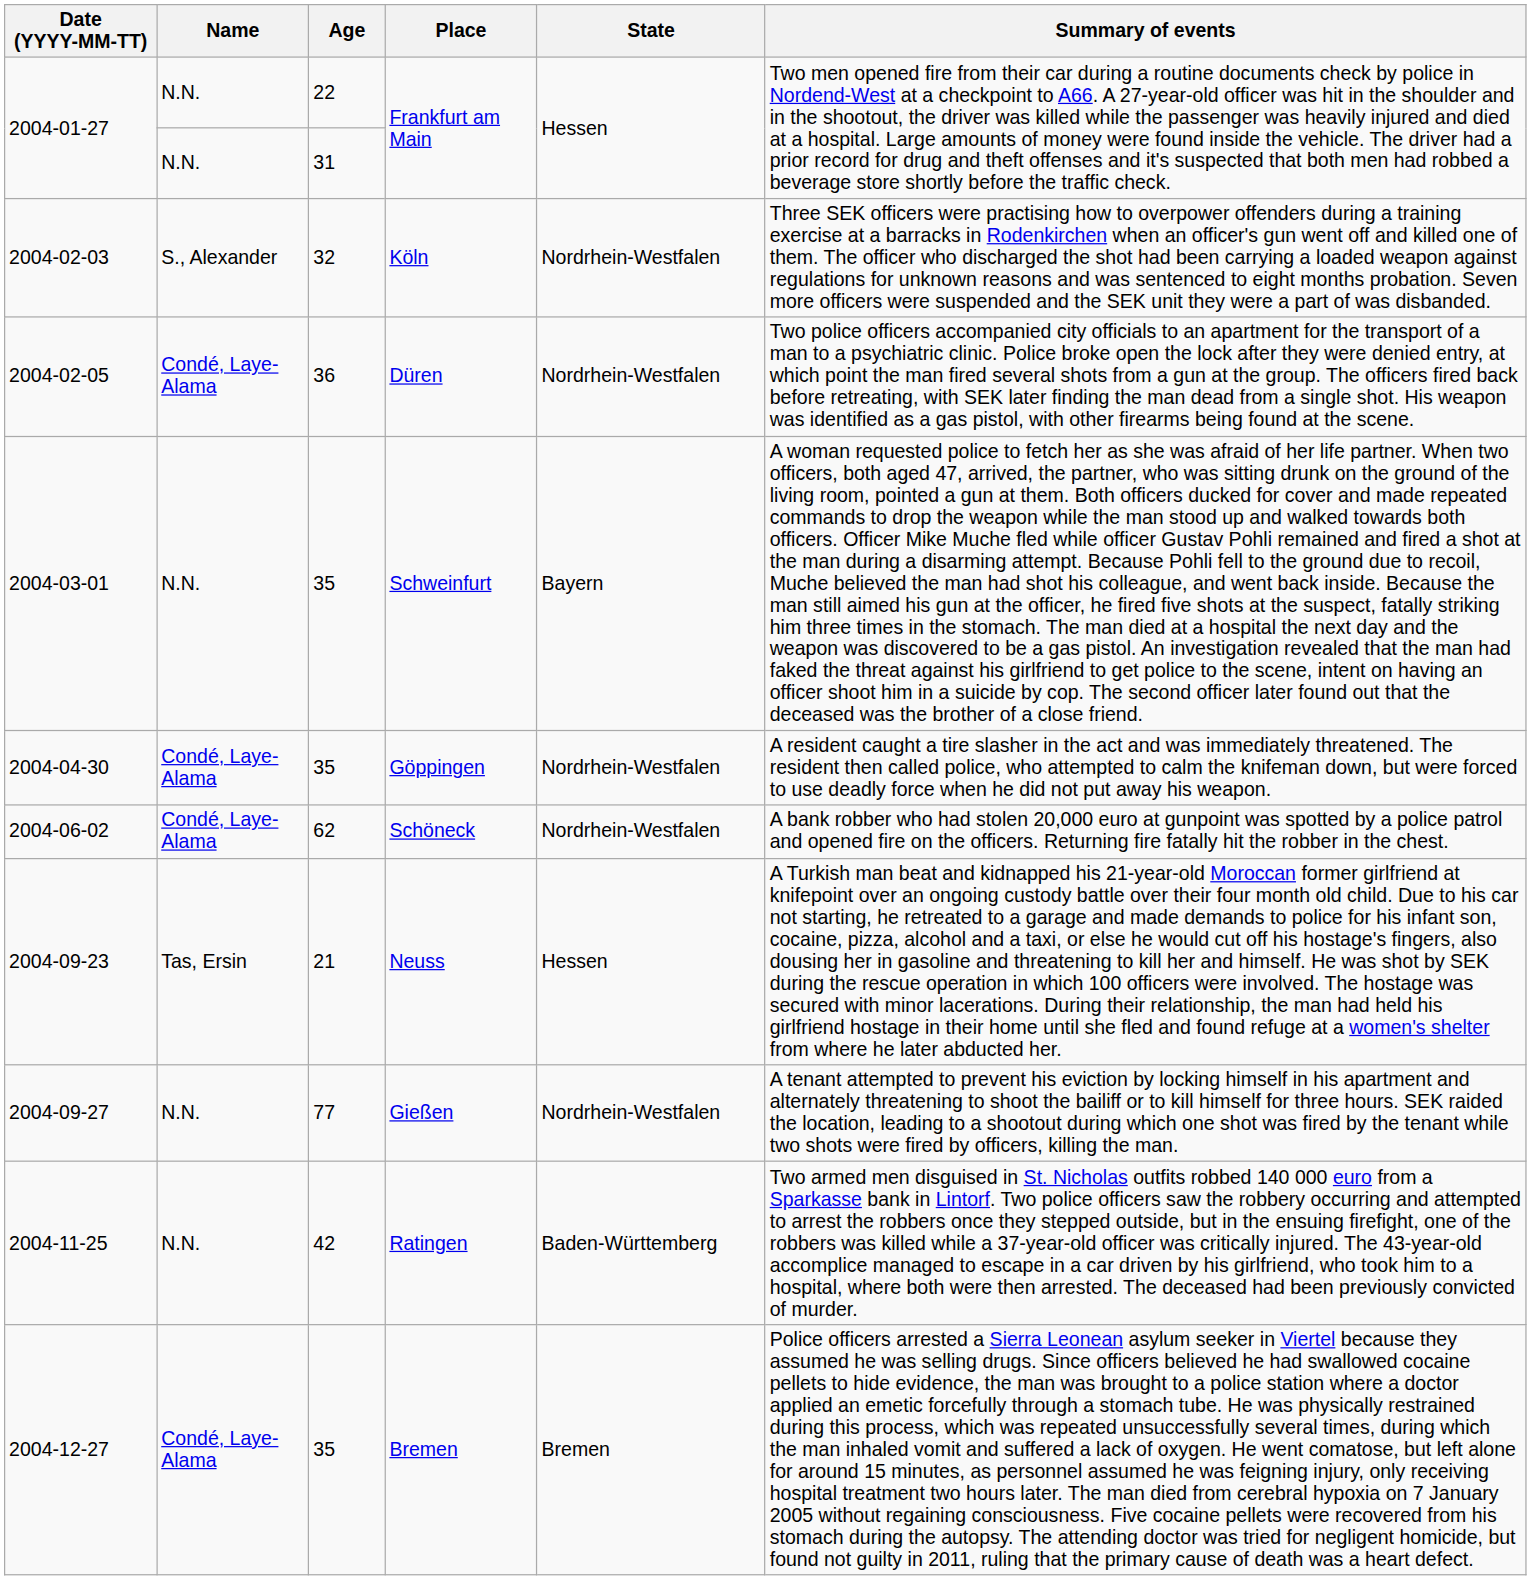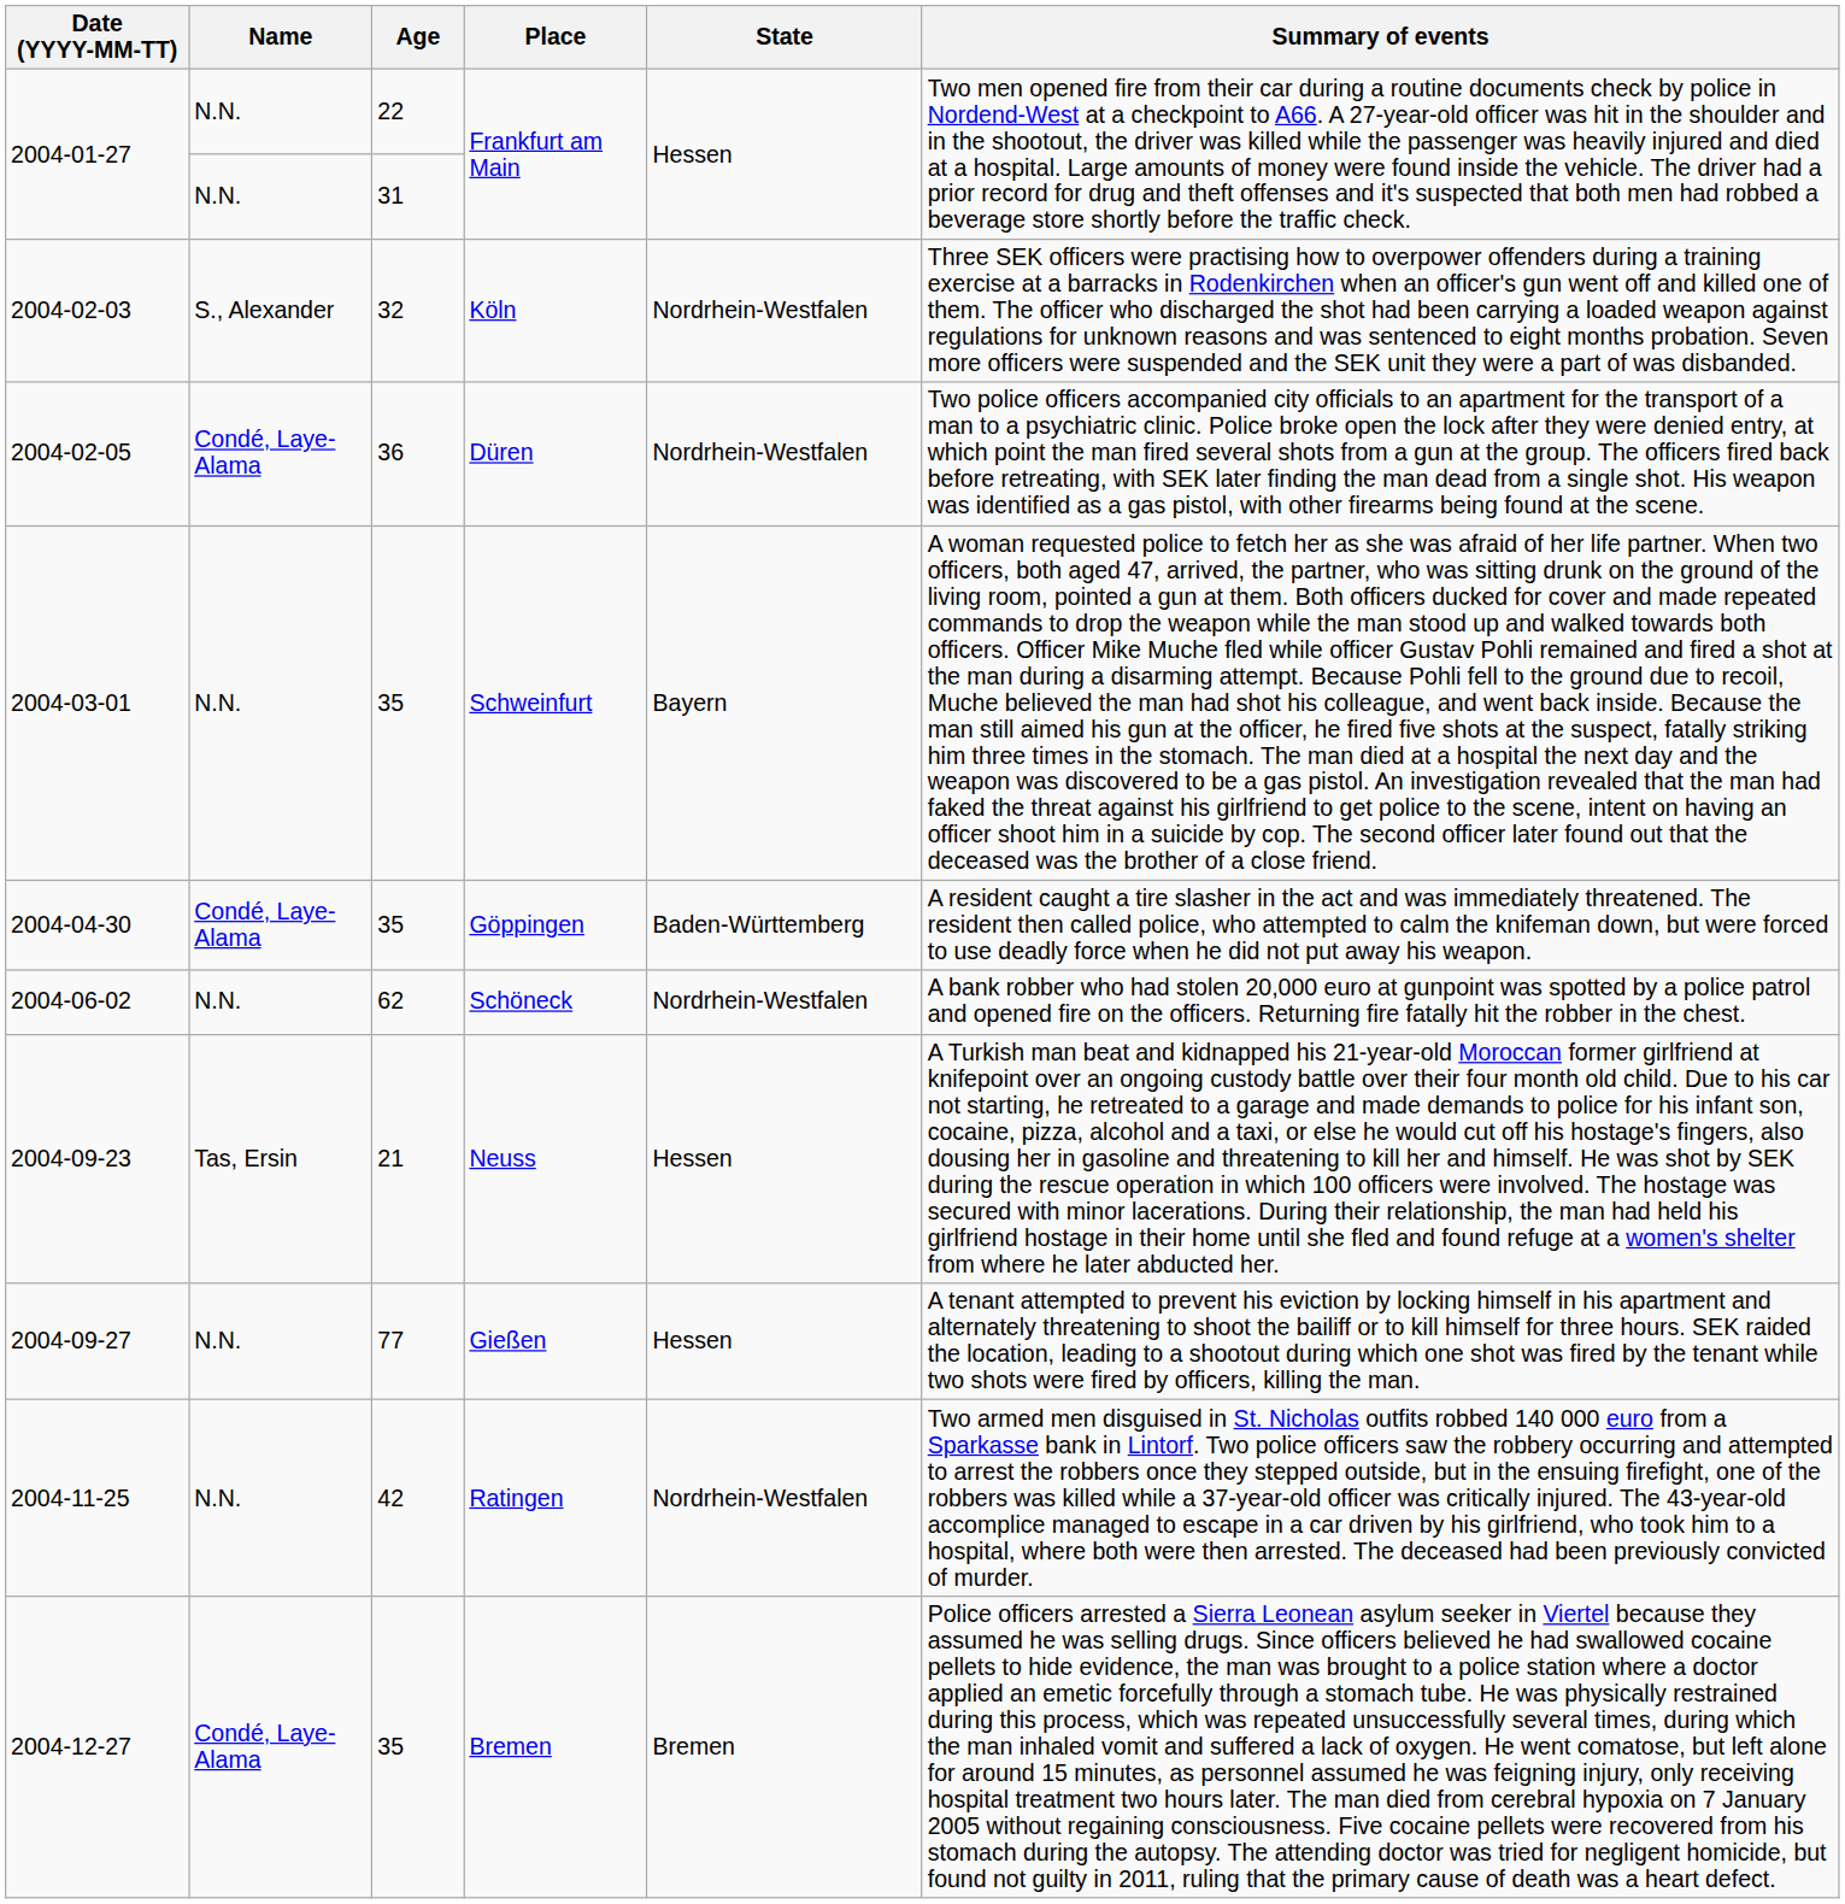Göppingen | State: Nordrhein-Westfalen -> Baden-Württemberg
Schöneck | Name: Condé, Laye-Alama -> N.N.
Gießen | State: Nordrhein-Westfalen -> Hessen
Ratingen | State: Baden-Württemberg -> Nordrhein-Westfalen
